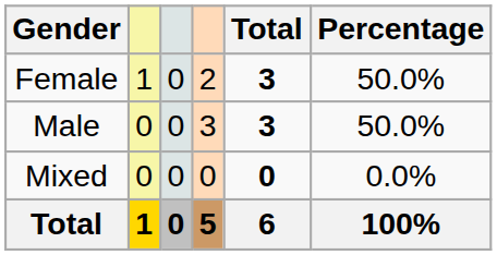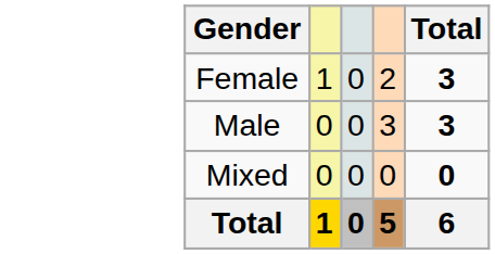- column: Percentage | 50.0% | 50.0% | 0.0% | 100%
